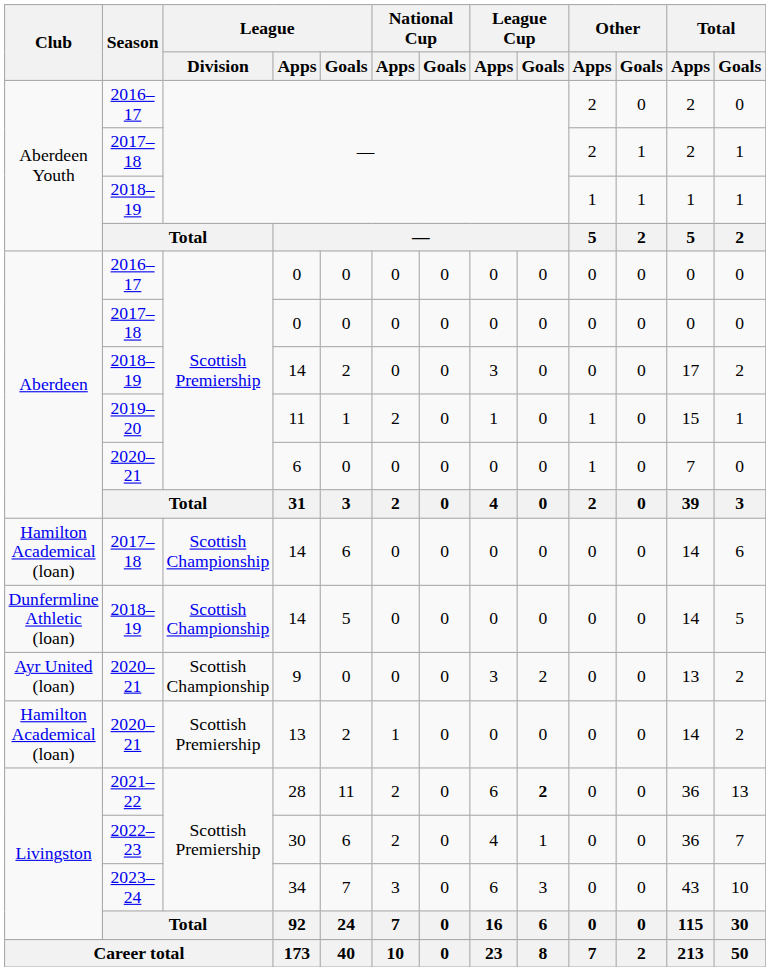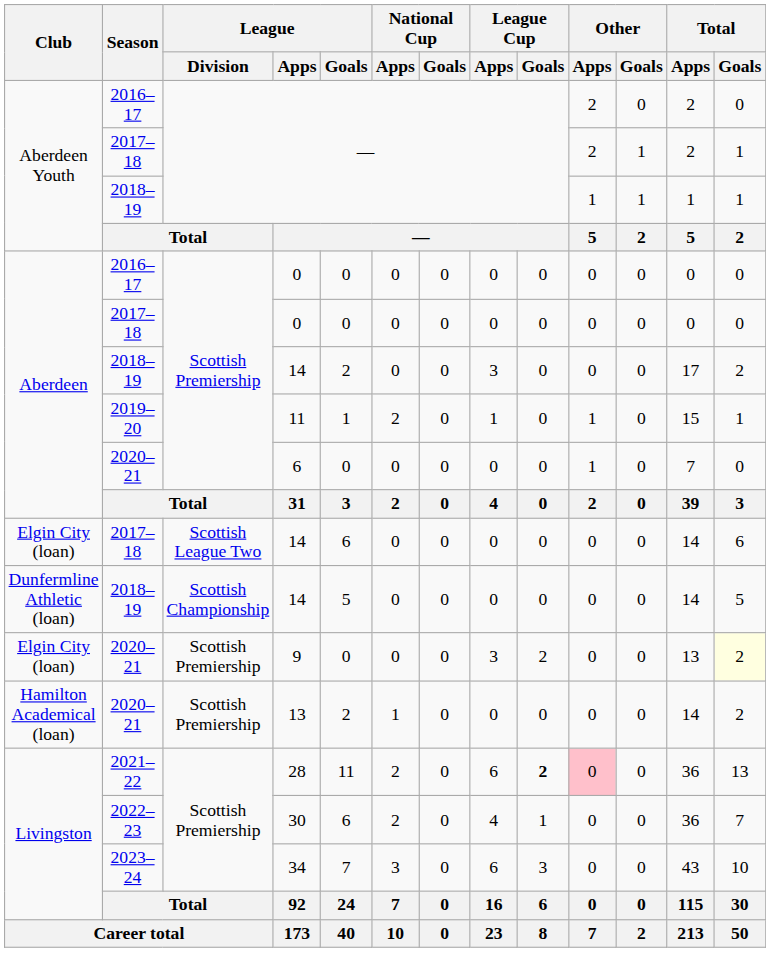2017–18 / 14 | Club: Hamilton Academical (loan) -> Elgin City (loan)
2017–18 / 14 | League / Division: Scottish Championship -> Scottish League Two
9 | Club: Ayr United (loan) -> Elgin City (loan)
9 | League / Division: Scottish Championship -> Scottish Premiership
9 | Total / Goals: no background -> lightyellow background
28 | Other / Apps: no background -> pink background
